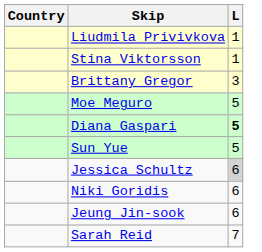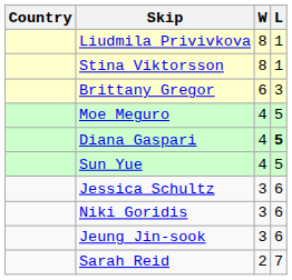+ column: W | 8 | 8 | 6 | 4 | 4 | 4 | 3 | 3 | 3 | 2
Jessica Schultz | L: lightgrey background -> no background
